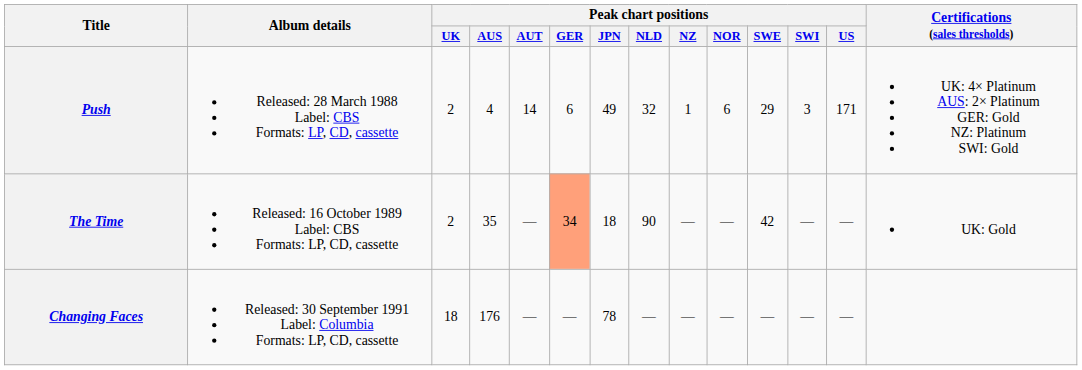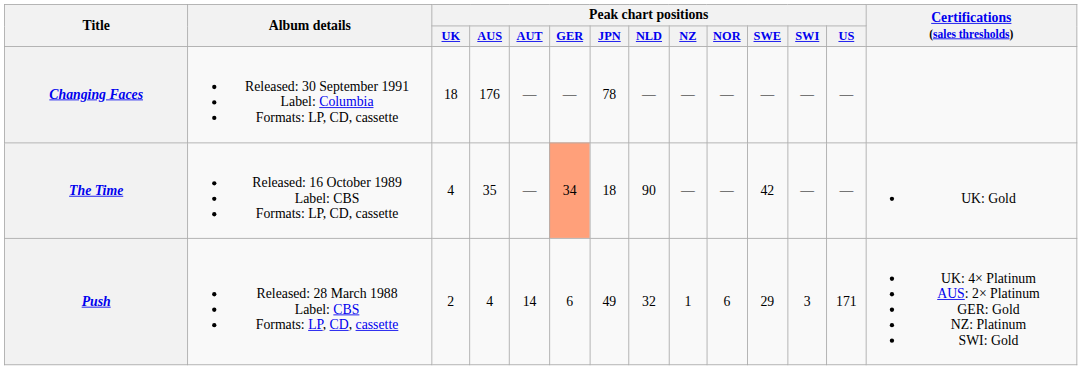rows swapped: Push <-> Changing Faces
The Time | Peak chart positions / UK: 2 -> 4
